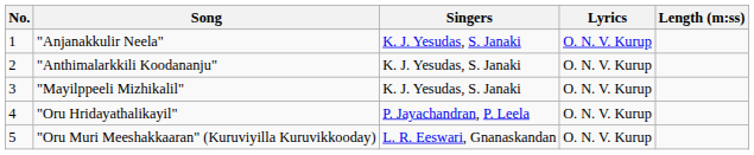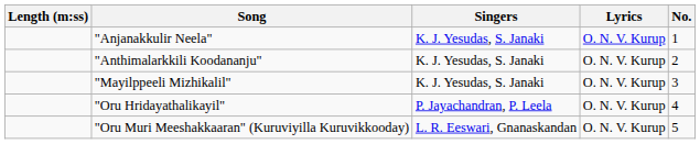columns swapped: No. <-> Length (m:ss)
